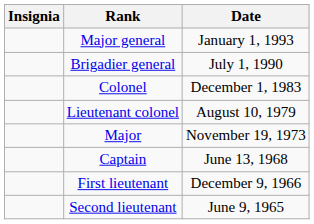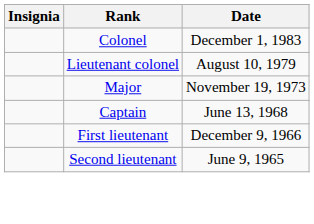- row: Major general | January 1, 1993
- row: Brigadier general | July 1, 1990
